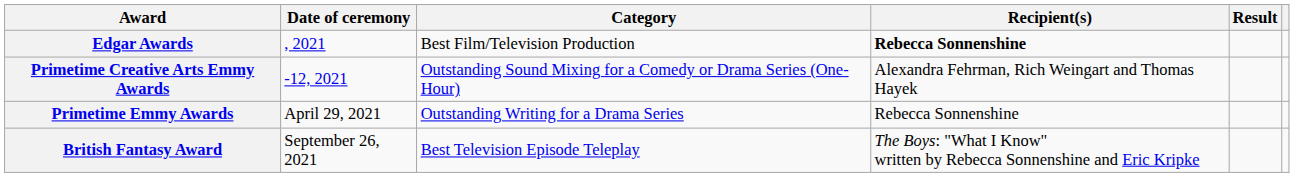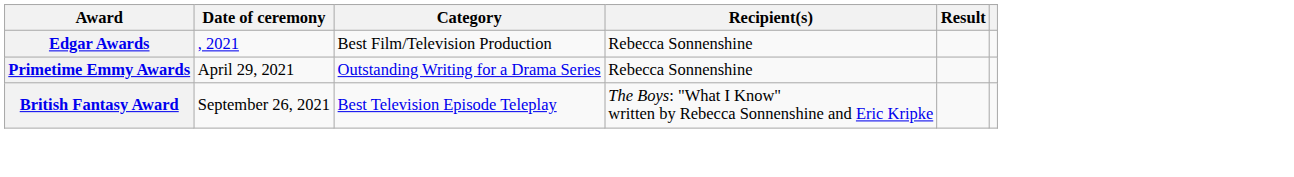Edgar Awards | Recipient(s): bold -> normal
- row: Primetime Creative Arts Emmy Awards | -12, 2021 | Outstanding Sound Mixing for a Comedy or Drama Series (One-Hour) | Alexandra Fehrman, Rich Weingart and Thomas Hayek
